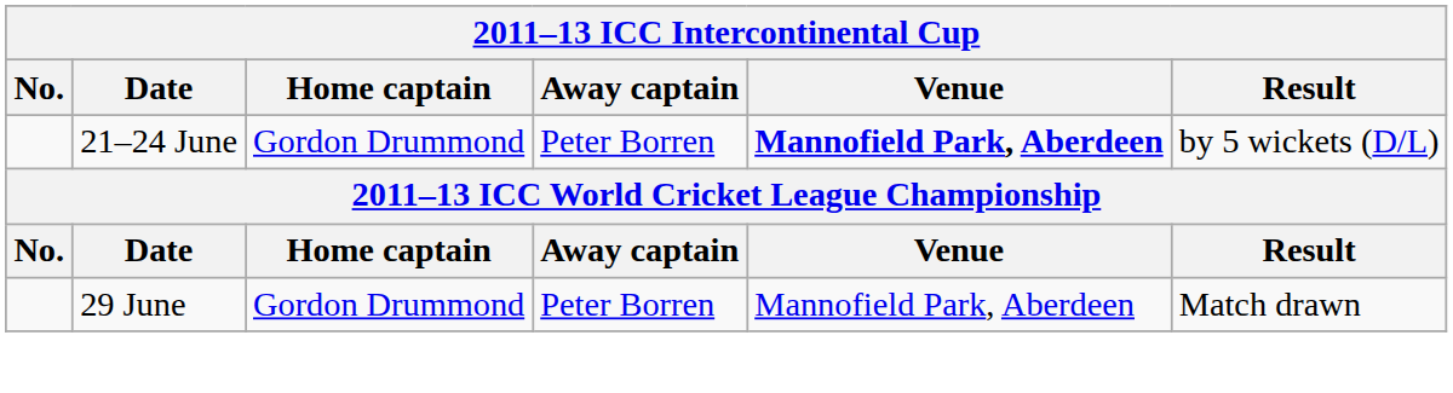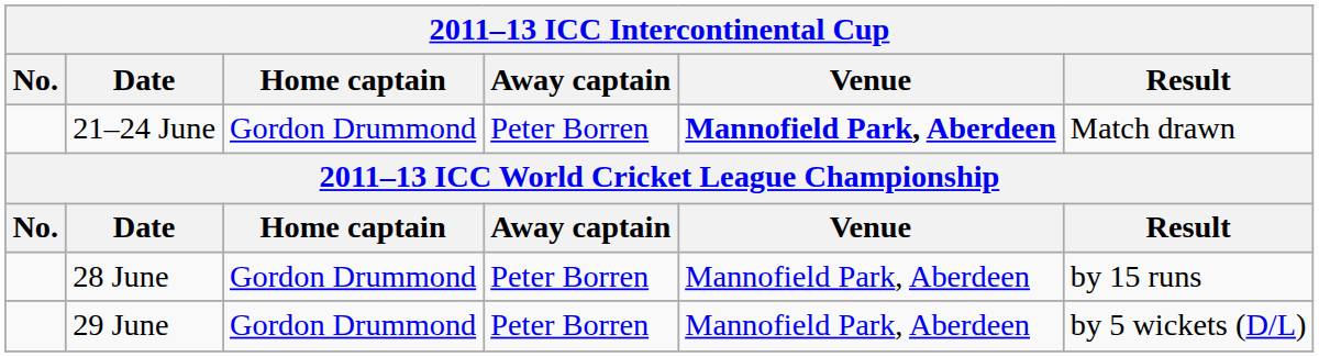21–24 June | Result: by 5 wickets (D/L) -> Match drawn
+ row: 28 June | Gordon Drummond | Peter Borren | Mannofield Park, Aberdeen | by 15 runs
29 June | Result: Match drawn -> by 5 wickets (D/L)
